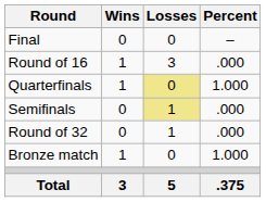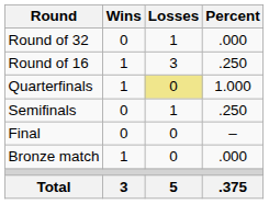rows swapped: Round of 32 <-> Final
Round of 16 | Percent: .000 -> .250
Semifinals | Losses: khaki background -> no background
Semifinals | Percent: .000 -> .250
Bronze match | Percent: 1.000 -> .000
